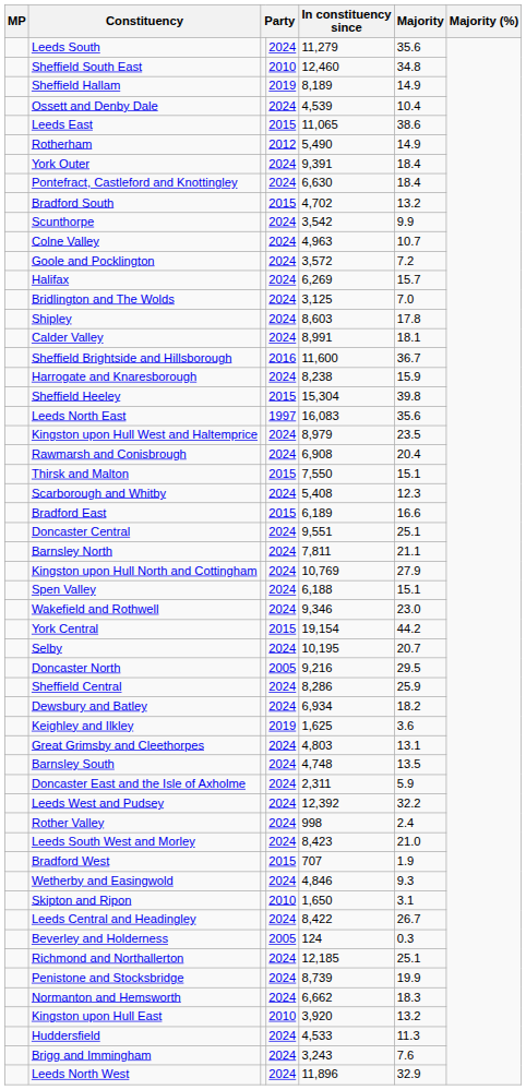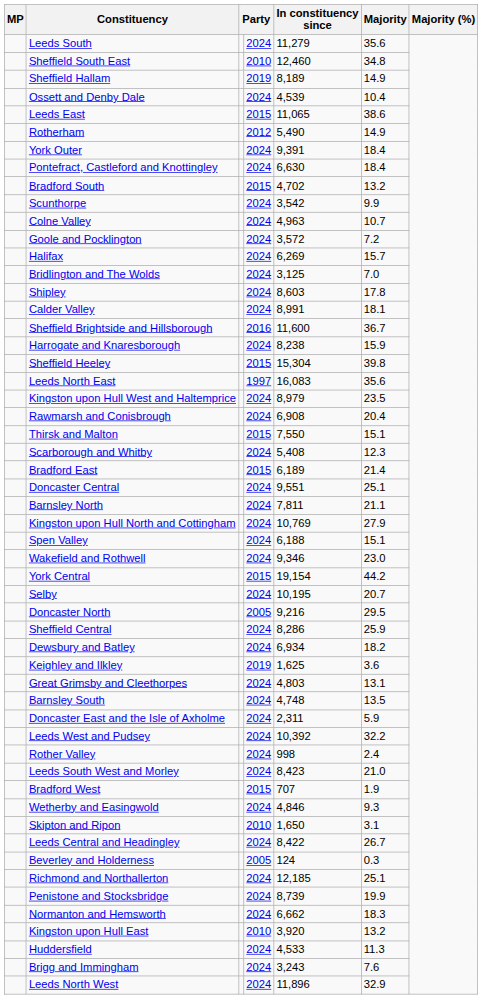Bradford East | Majority: 16.6 -> 21.4
Leeds West and Pudsey | In constituency since: 12,392 -> 10,392
